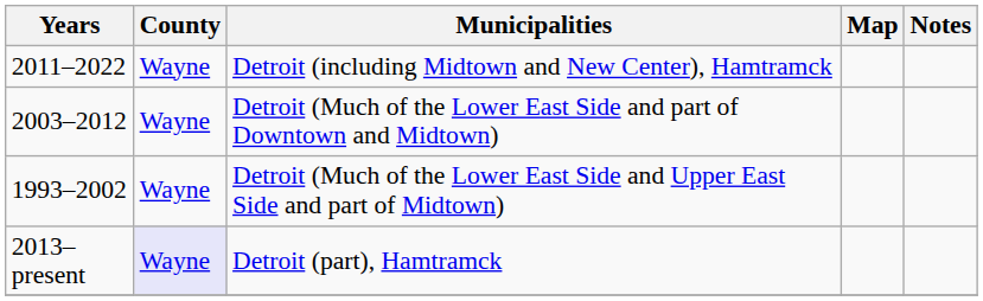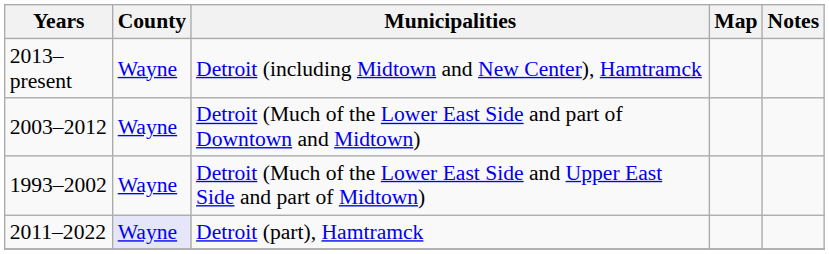Detroit (including Midtown and New Center), Hamtramck | Years: 2011–2022 -> 2013–present
Detroit (part), Hamtramck | Years: 2013–present -> 2011–2022
